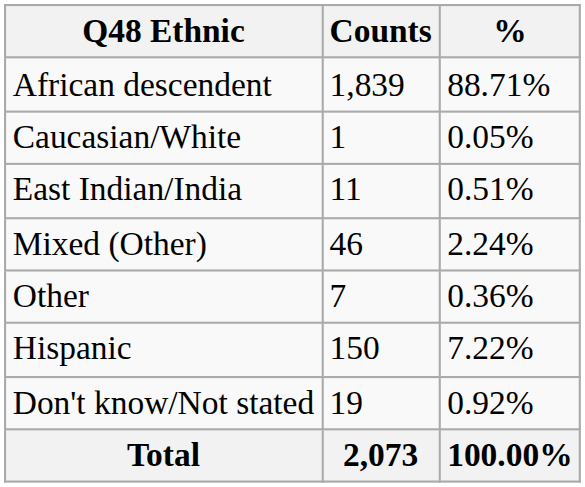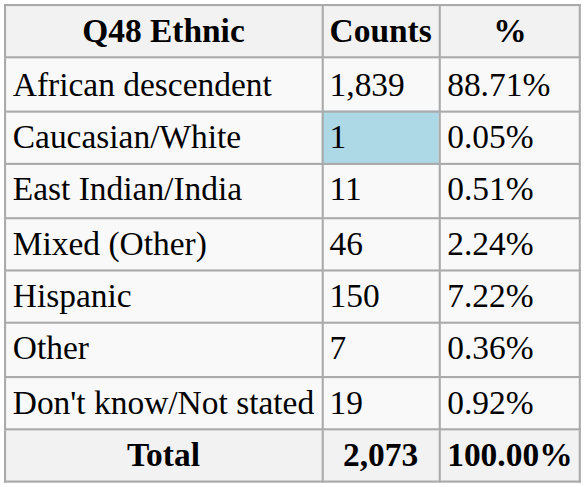Caucasian/White | Counts: no background -> lightblue background
rows swapped: Hispanic <-> Other
